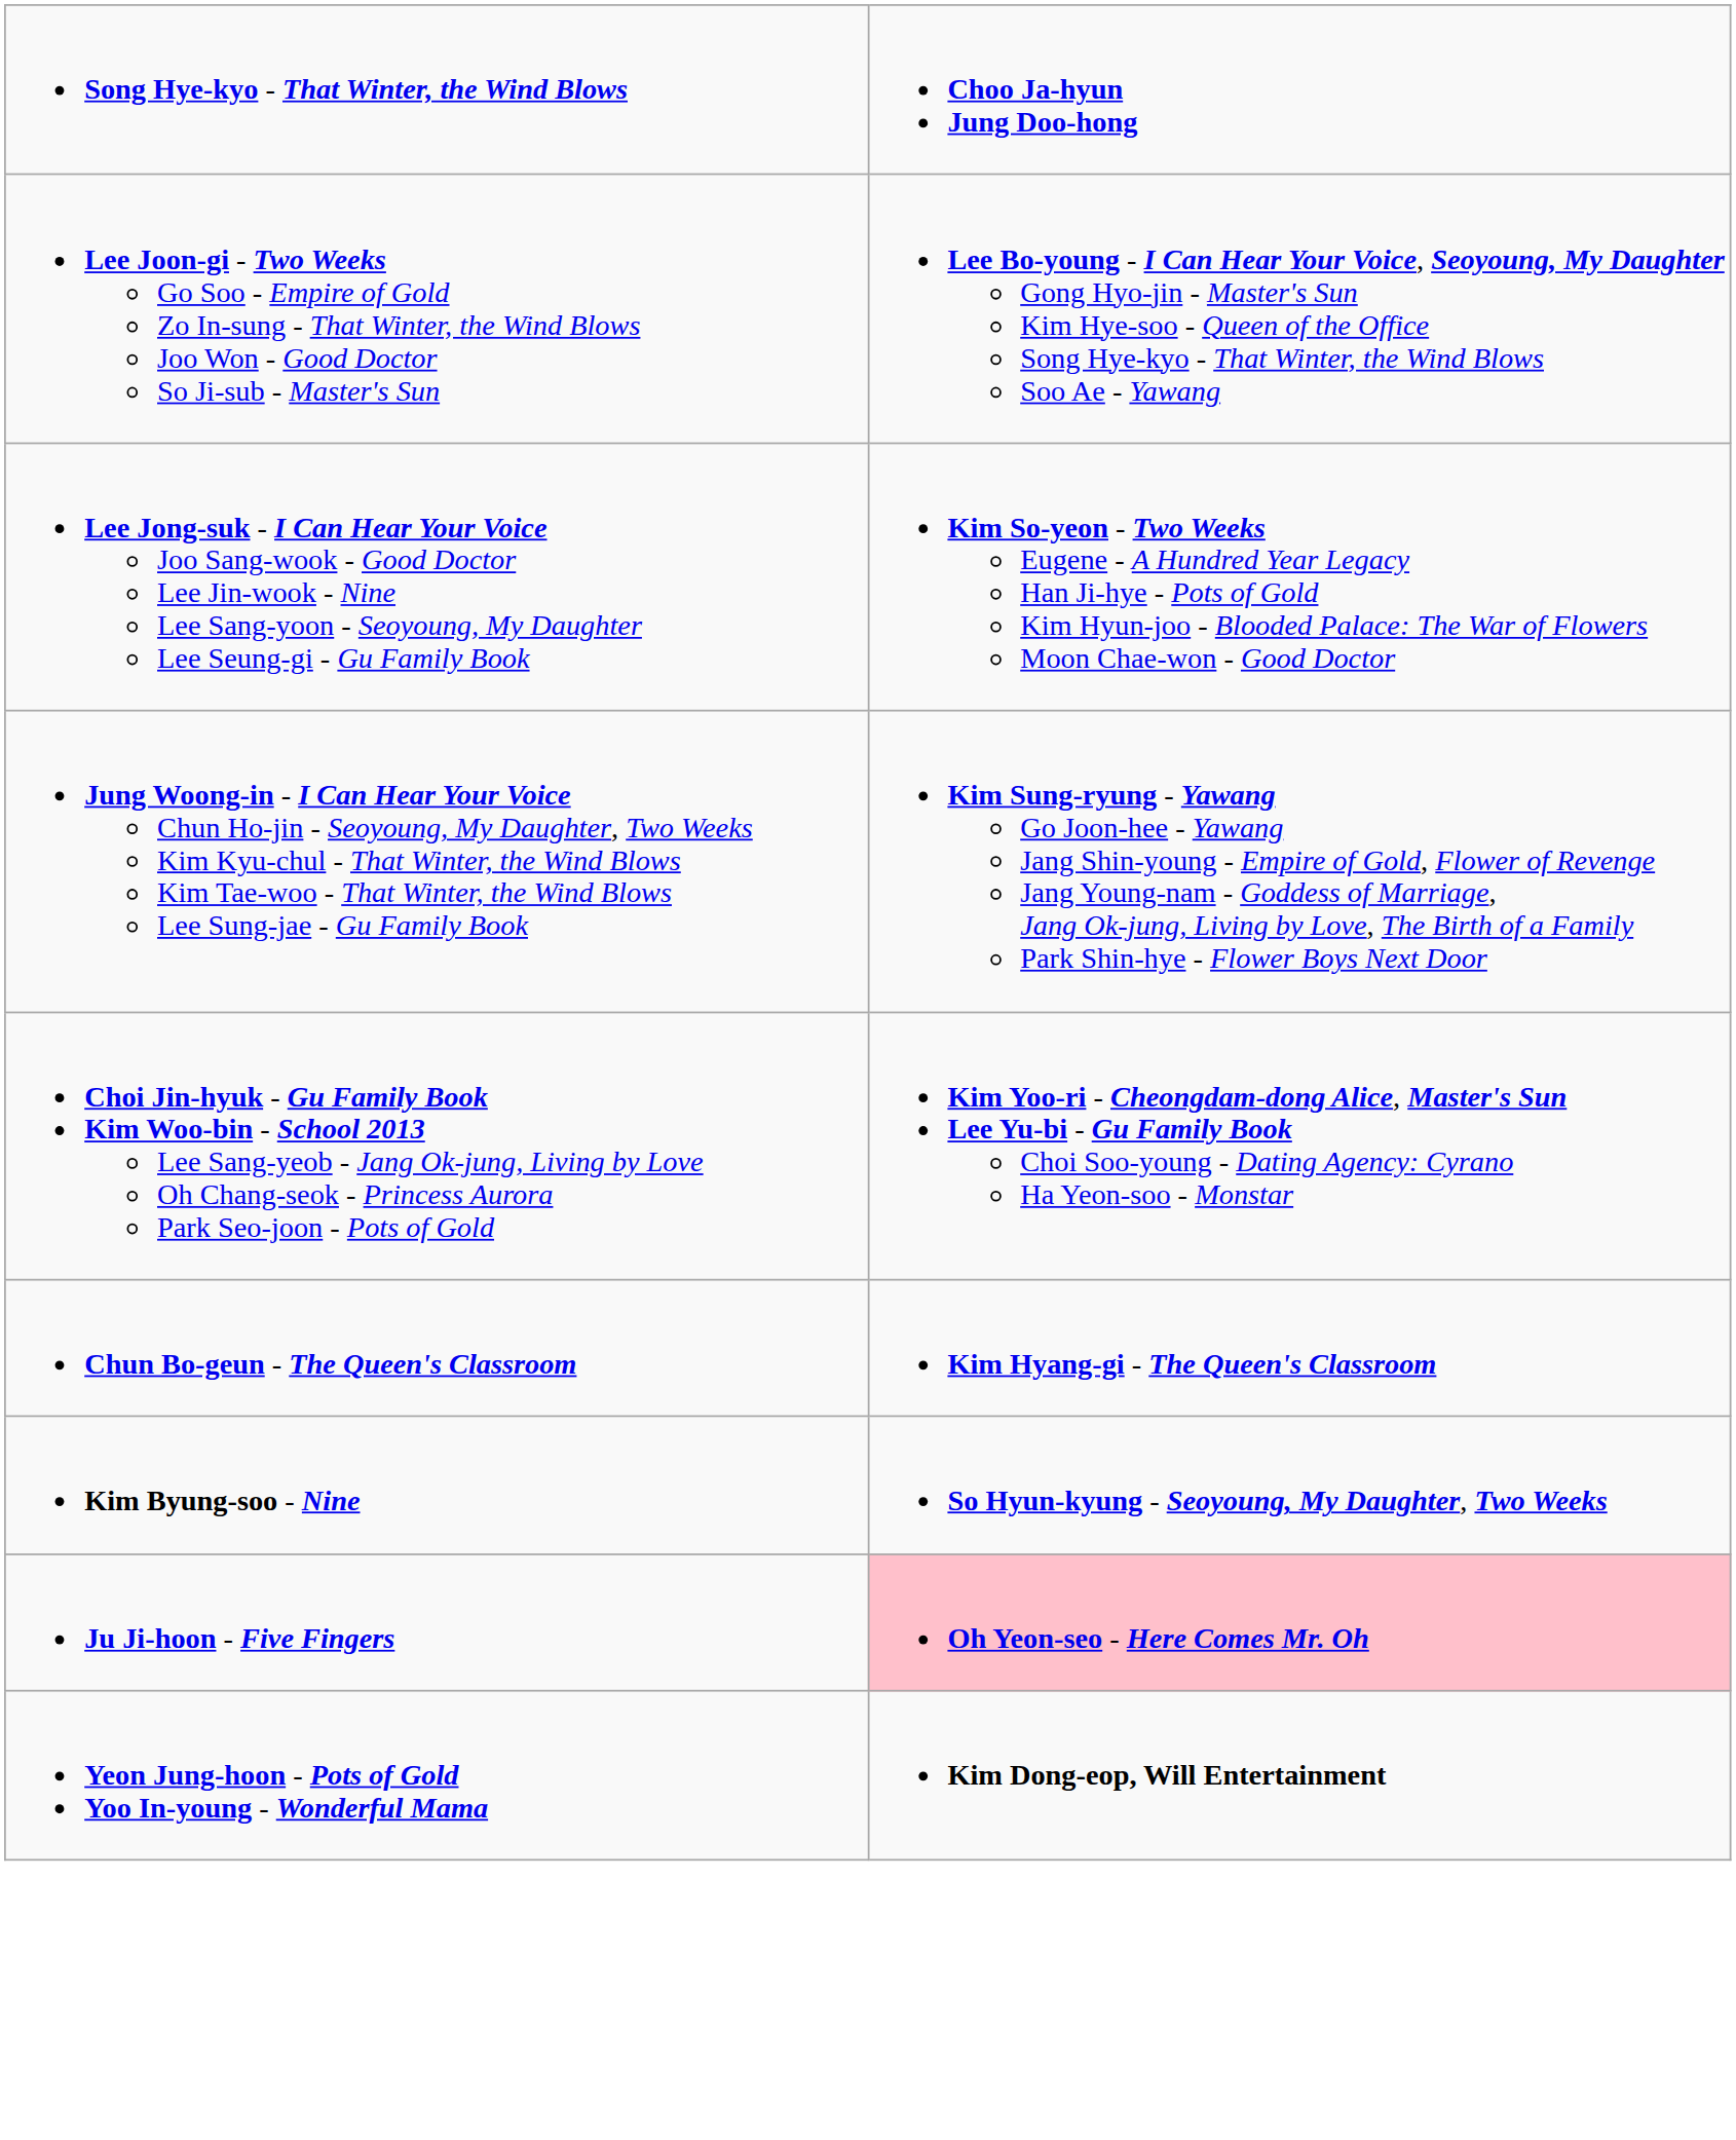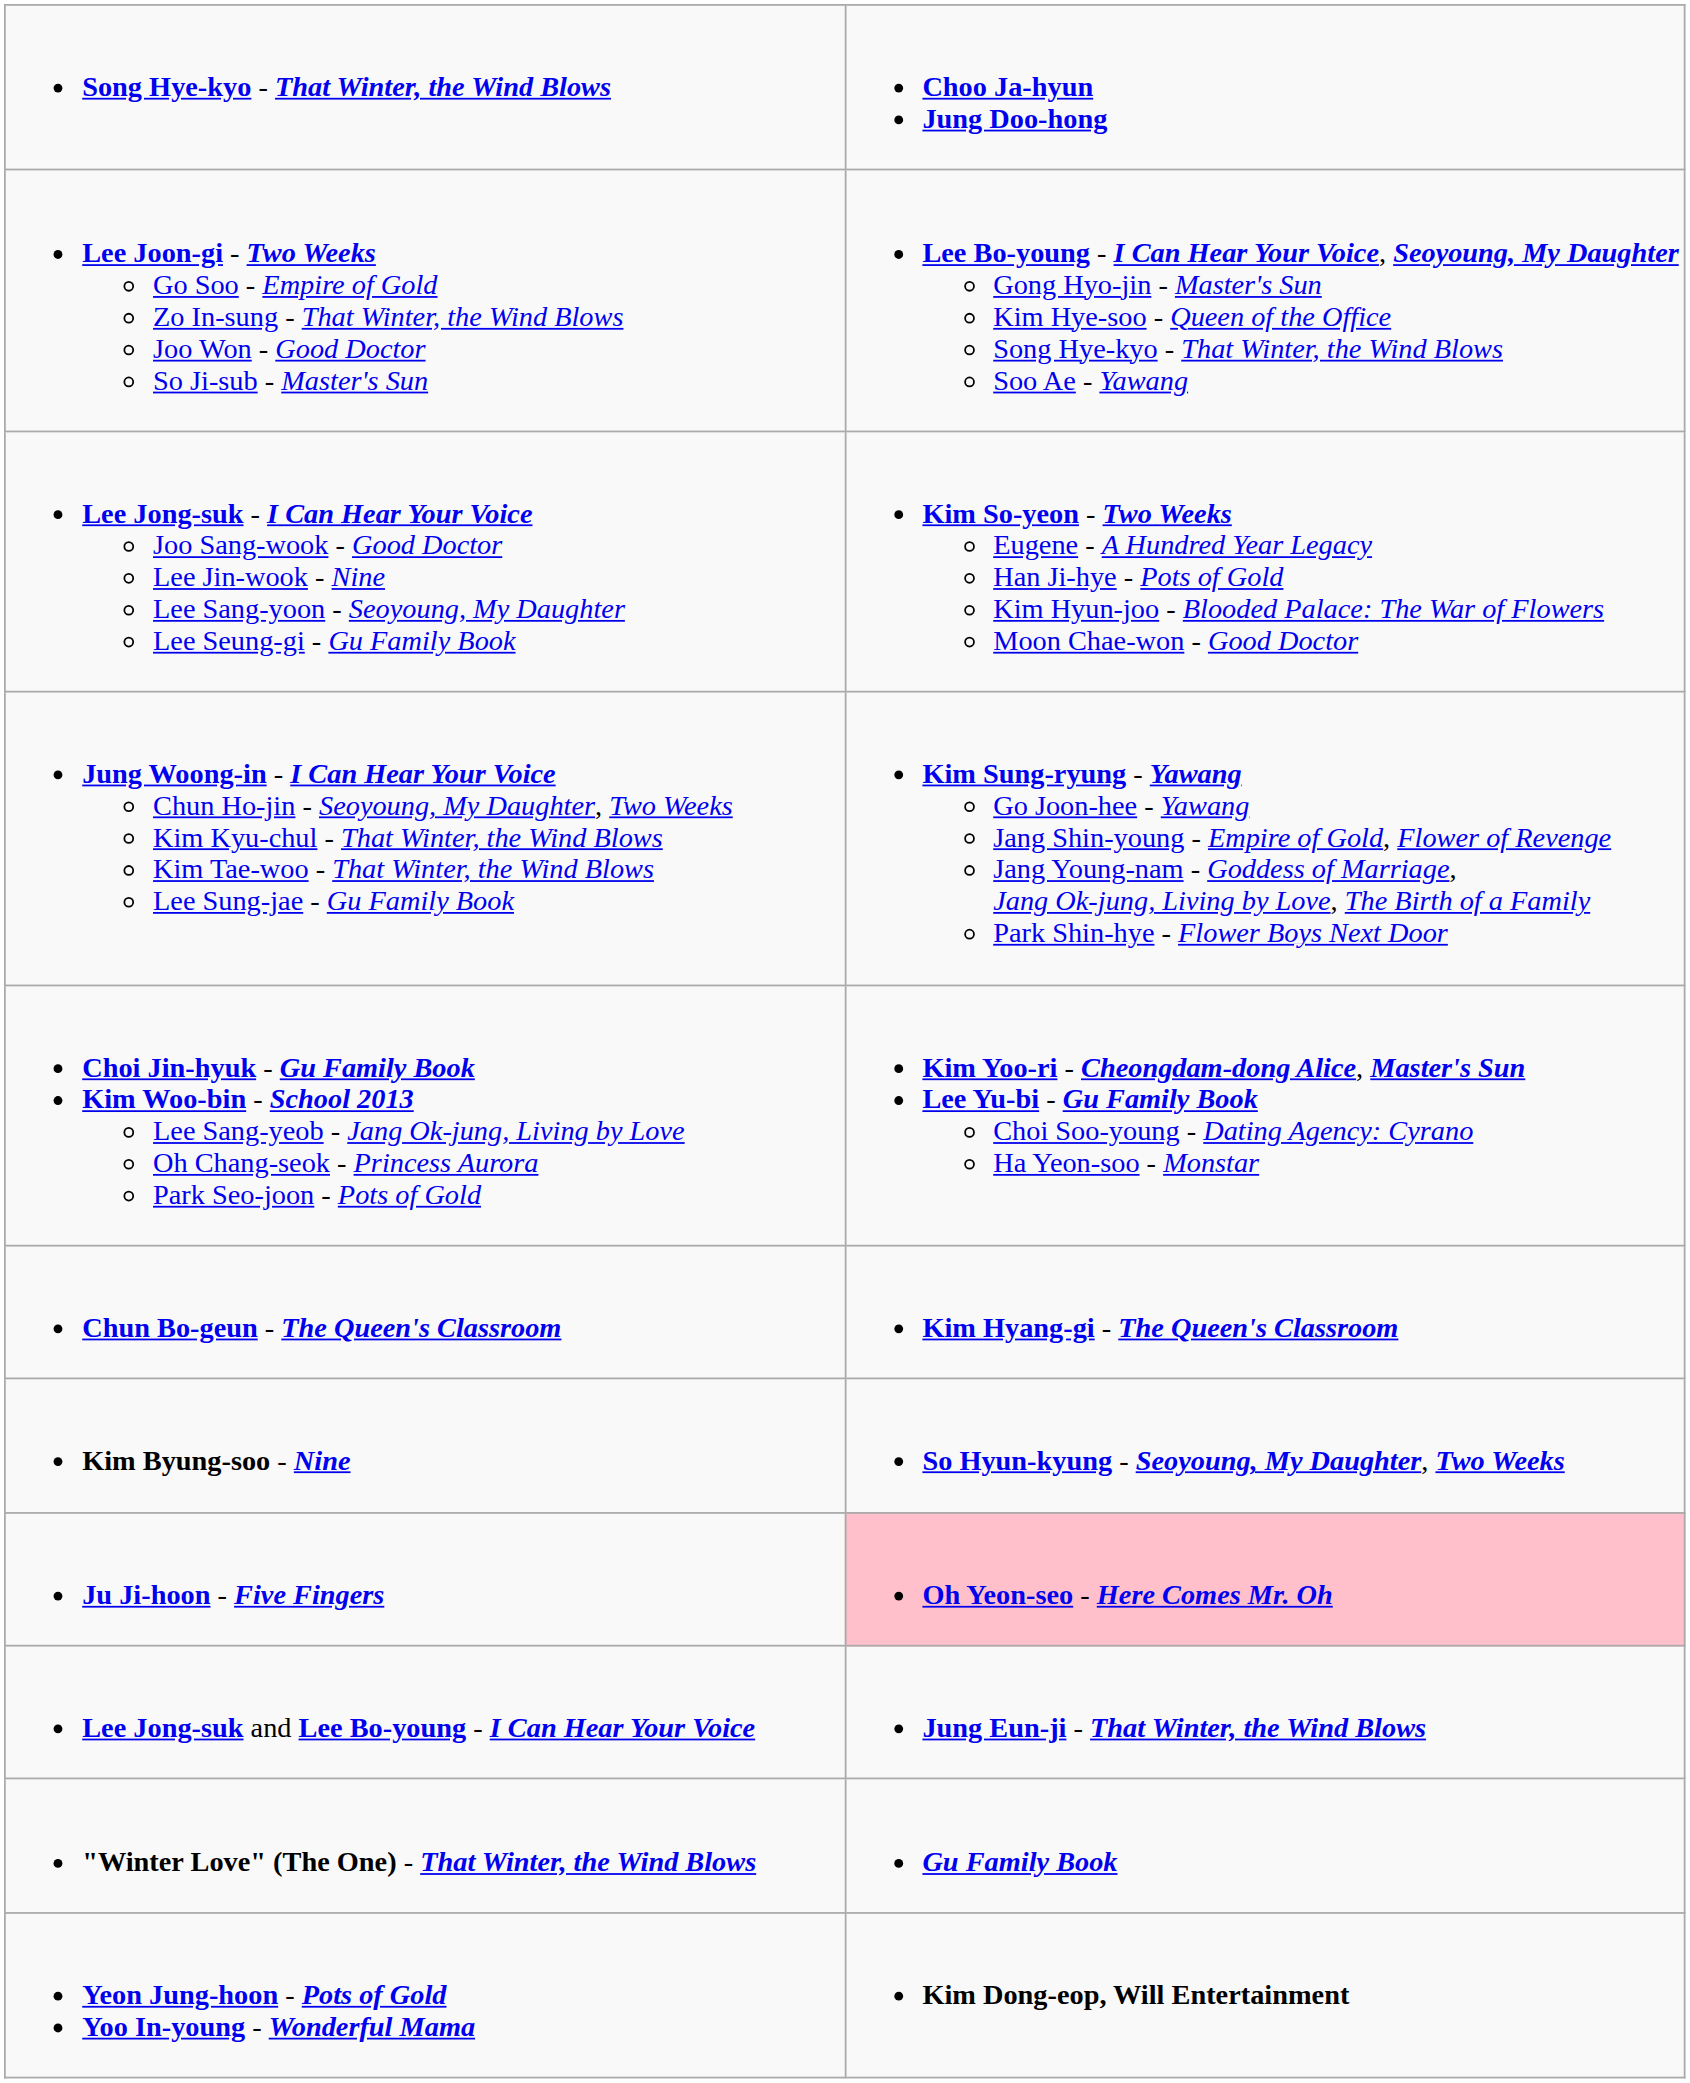+ row: Lee Jong-suk and Lee Bo-young - I Can Hear Your Voice | Jung Eun-ji - That Winter, the Wind Blows
+ row: "Winter Love" (The One) - That Winter, the Wind Blows | Gu Family Book
